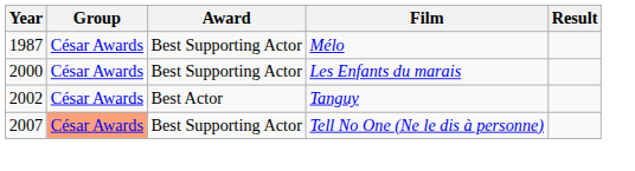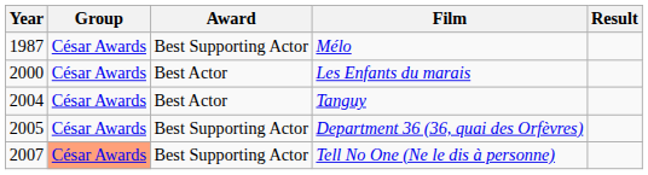Les Enfants du marais | Award: Best Supporting Actor -> Best Actor
Tanguy | Year: 2002 -> 2004
+ row: 2005 | César Awards | Best Supporting Actor | Department 36 (36, quai des Orfèvres)
